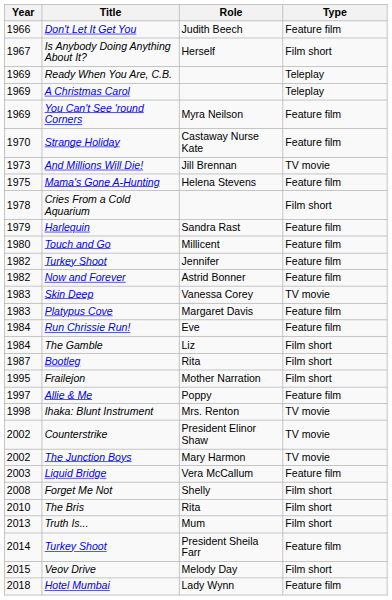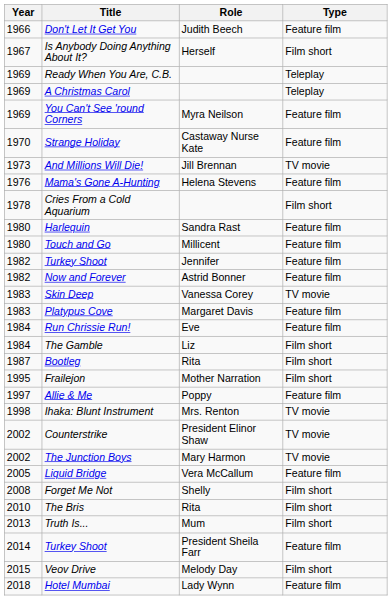Mama's Gone A-Hunting | Year: 1975 -> 1976
Harlequin | Year: 1979 -> 1980
Liquid Bridge | Year: 2003 -> 2005
